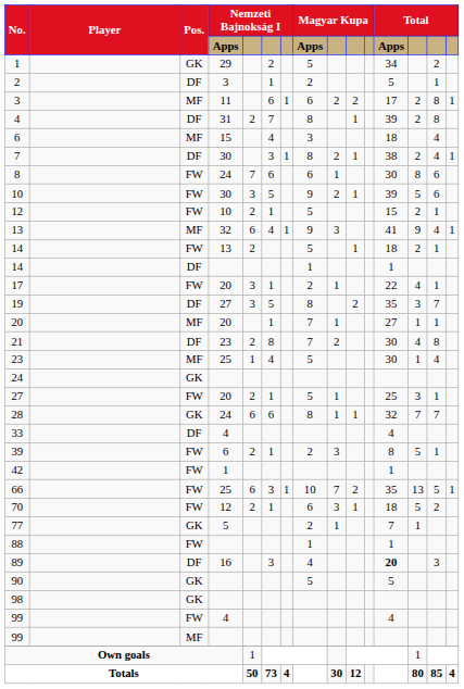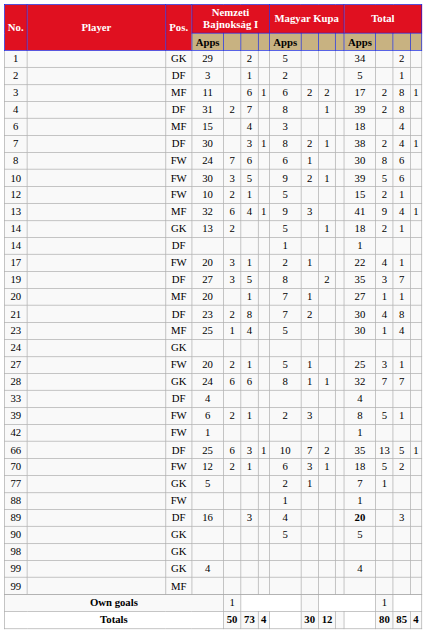14 / 13 | Pos.: FW -> GK
66 | Pos.: FW -> DF
99 / 4 | Pos.: FW -> GK
